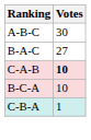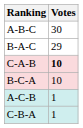B-A-C | Votes: 27 -> 29
+ row: A-C-B | 1
